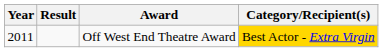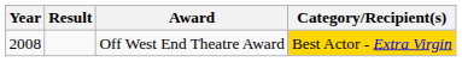Off West End Theatre Award | Year: 2011 -> 2008
